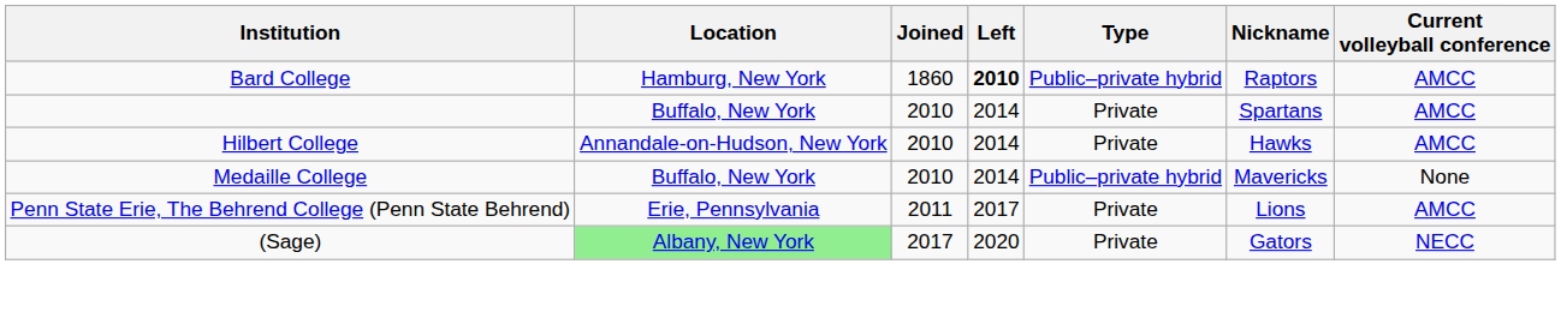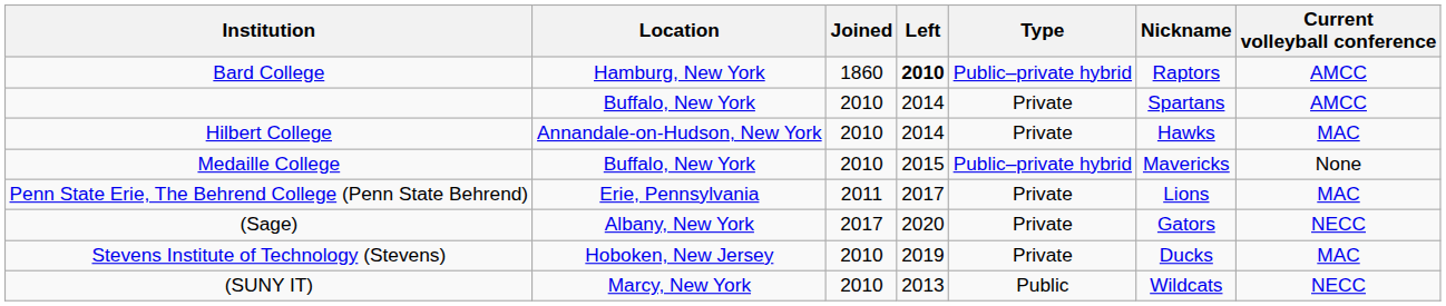Hilbert College | Current volleyball conference: AMCC -> MAC
Medaille College | Left: 2014 -> 2015
Penn State Erie, The Behrend College (Penn State Behrend) | Current volleyball conference: AMCC -> MAC
(Sage) | Location: lightgreen background -> no background
+ row: Stevens Institute of Technology (Stevens) | Hoboken, New Jersey | 2010 | 2019 | Private | Ducks | MAC
+ row: (SUNY IT) | Marcy, New York | 2010 | 2013 | Public | Wildcats | NECC
